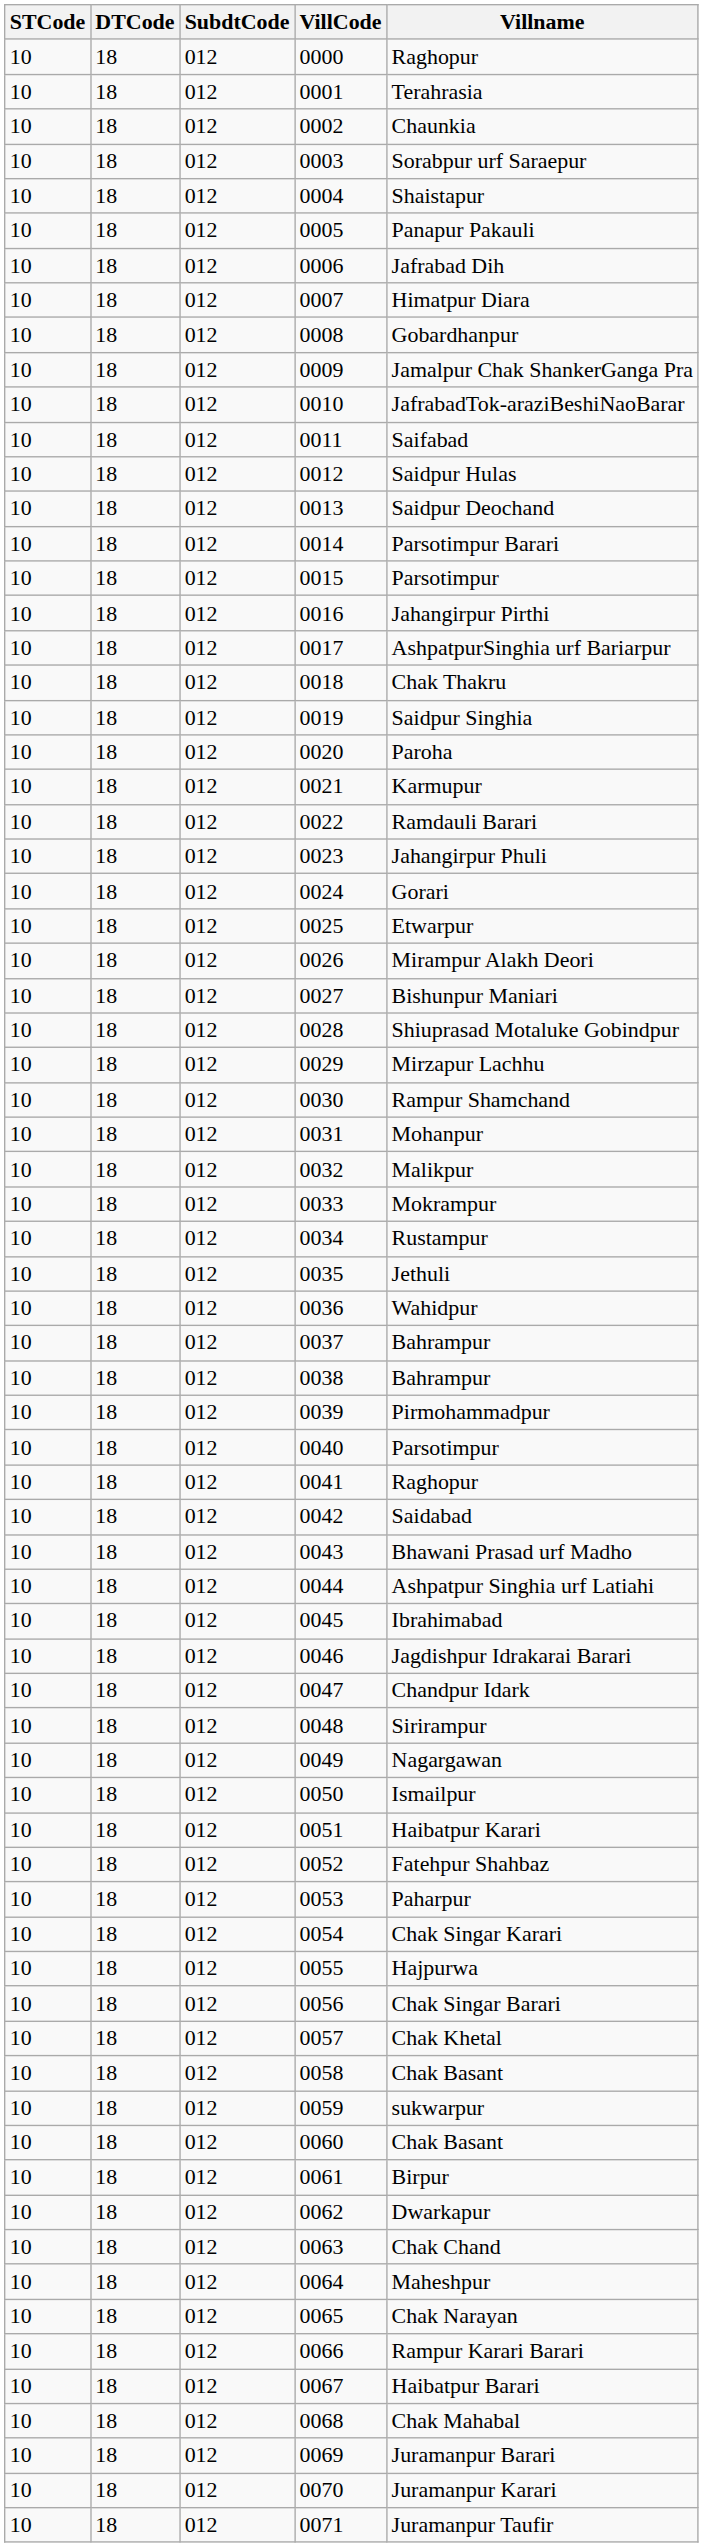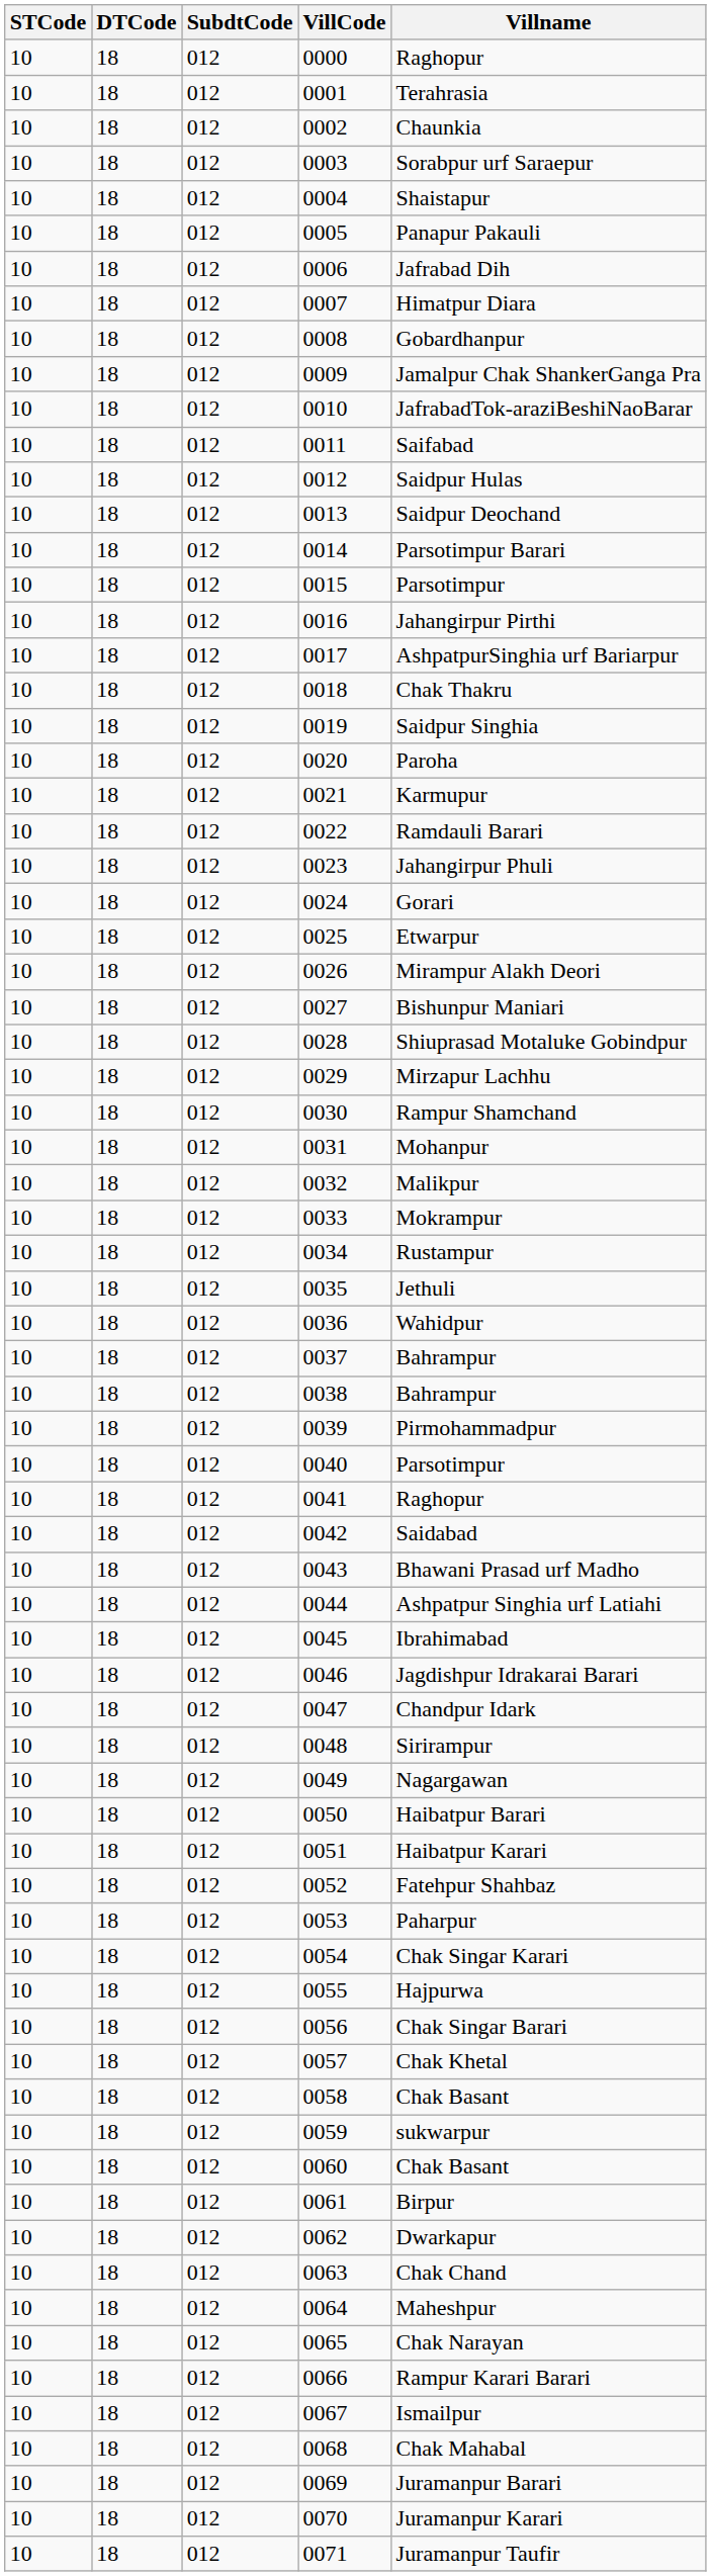0050 | Villname: Ismailpur -> Haibatpur Barari
0067 | Villname: Haibatpur Barari -> Ismailpur
